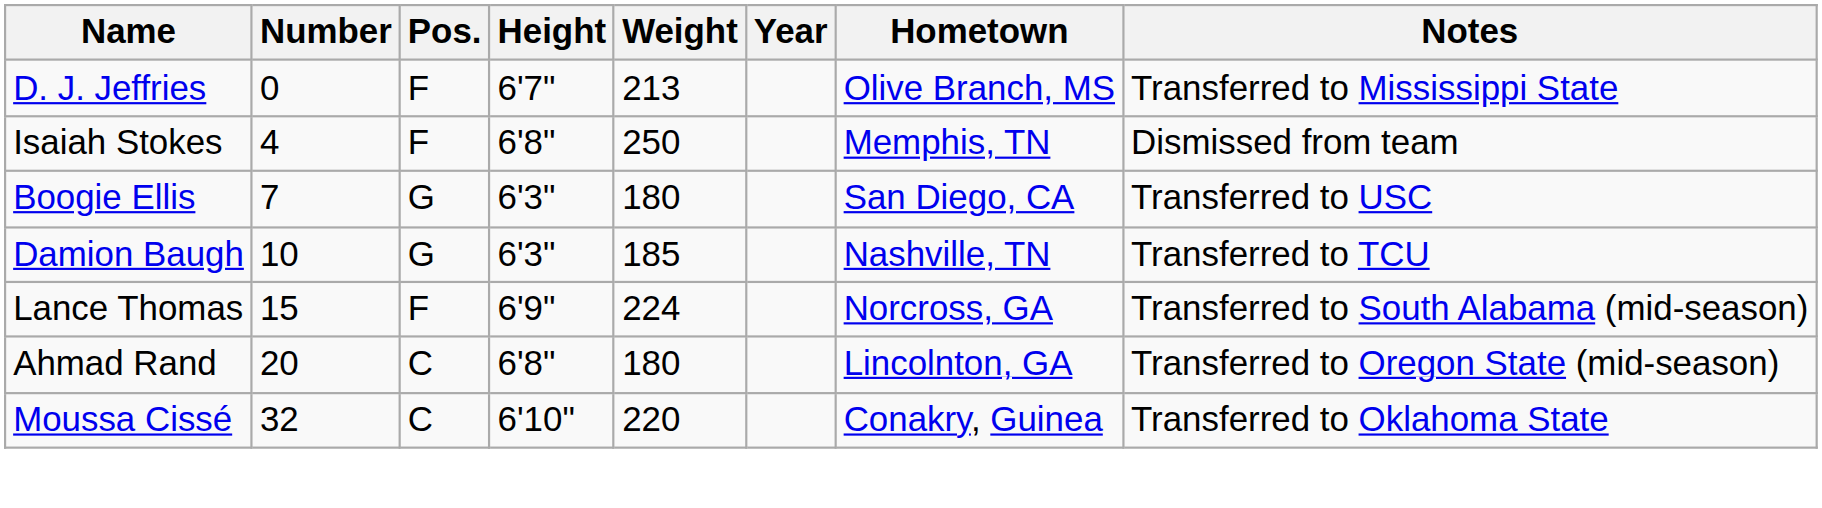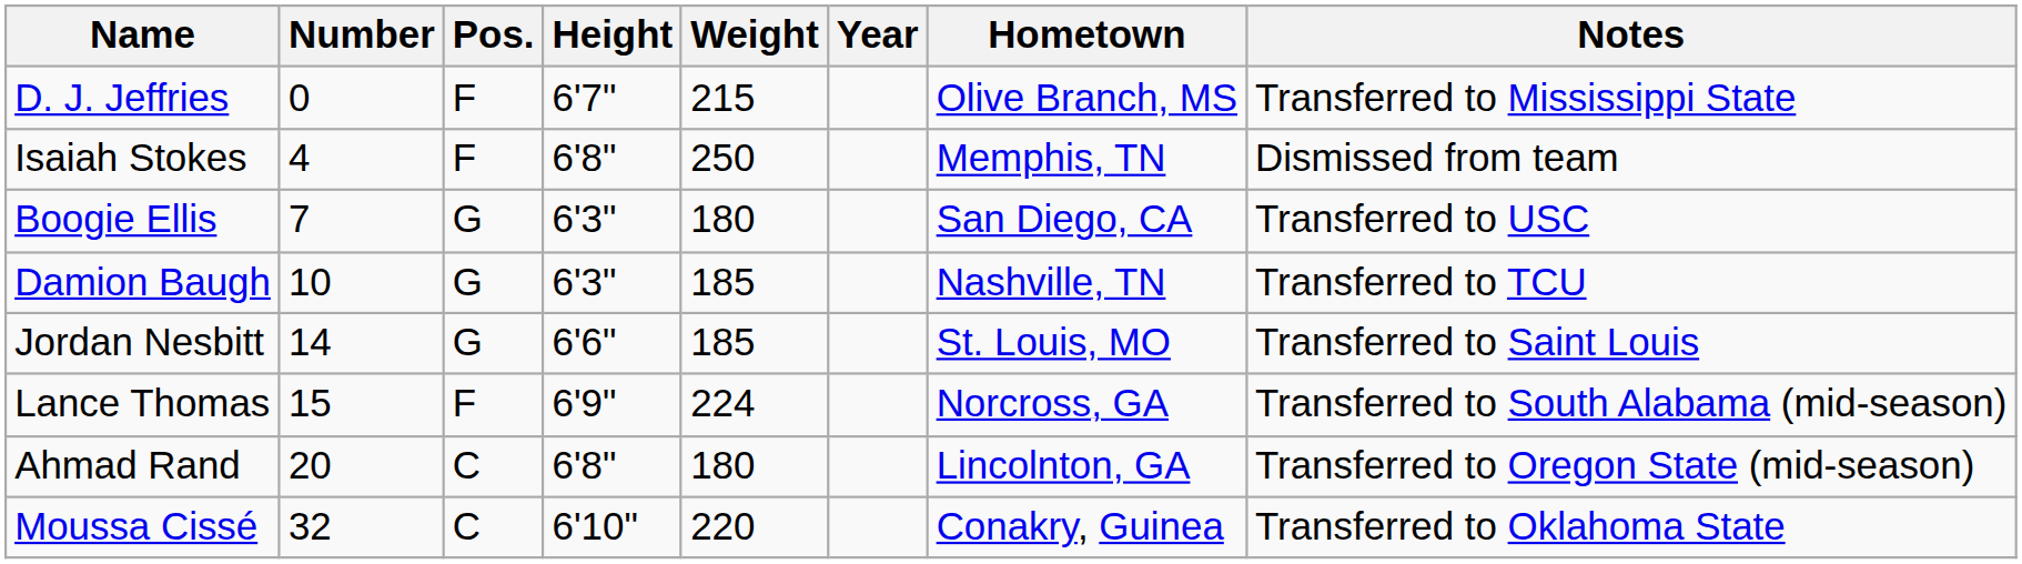D. J. Jeffries | Weight: 213 -> 215
+ row: Jordan Nesbitt | 14 | G | 6'6" | 185 | St. Louis, MO | Transferred to Saint Louis
